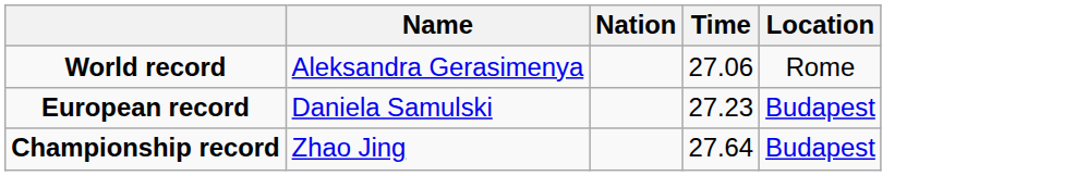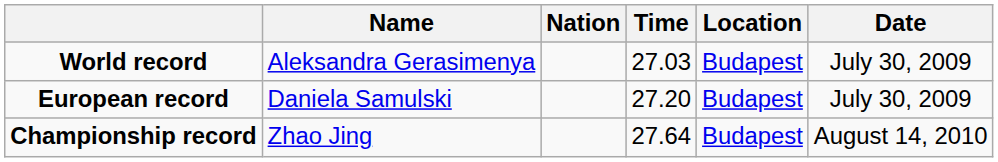+ column: Date | July 30, 2009 | July 30, 2009 | August 14, 2010
World record | Time: 27.06 -> 27.03
World record | Location: Rome -> Budapest
European record | Time: 27.23 -> 27.20
